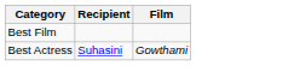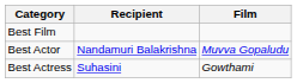+ row: Best Actor | Nandamuri Balakrishna | Muvva Gopaludu
